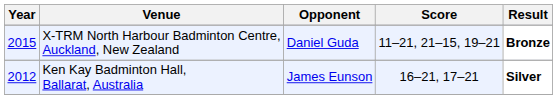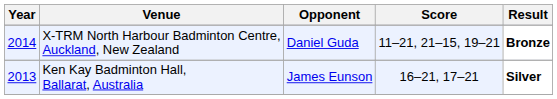X-TRM North Harbour Badminton Centre, Auckland, New Zealand | Year: 2015 -> 2014
Ken Kay Badminton Hall, Ballarat, Australia | Year: 2012 -> 2013
